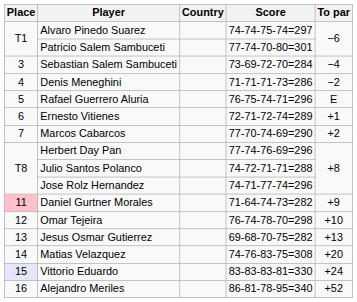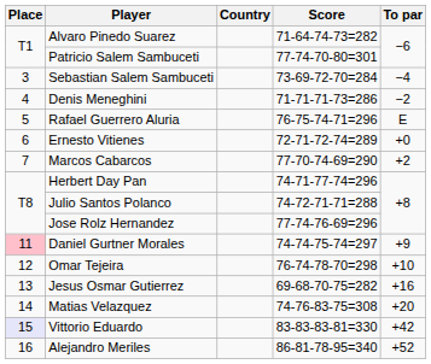Alvaro Pinedo Suarez | Score: 74-74-75-74=297 -> 71-64-74-73=282
Ernesto Vitienes | To par: +1 -> +0
Herbert Day Pan | Score: 77-74-76-69=296 -> 74-71-77-74=296
Jose Rolz Hernandez | Score: 74-71-77-74=296 -> 77-74-76-69=296
Daniel Gurtner Morales | Score: 71-64-74-73=282 -> 74-74-75-74=297
Jesus Osmar Gutierrez | To par: +13 -> +16
Vittorio Eduardo | To par: +24 -> +42
